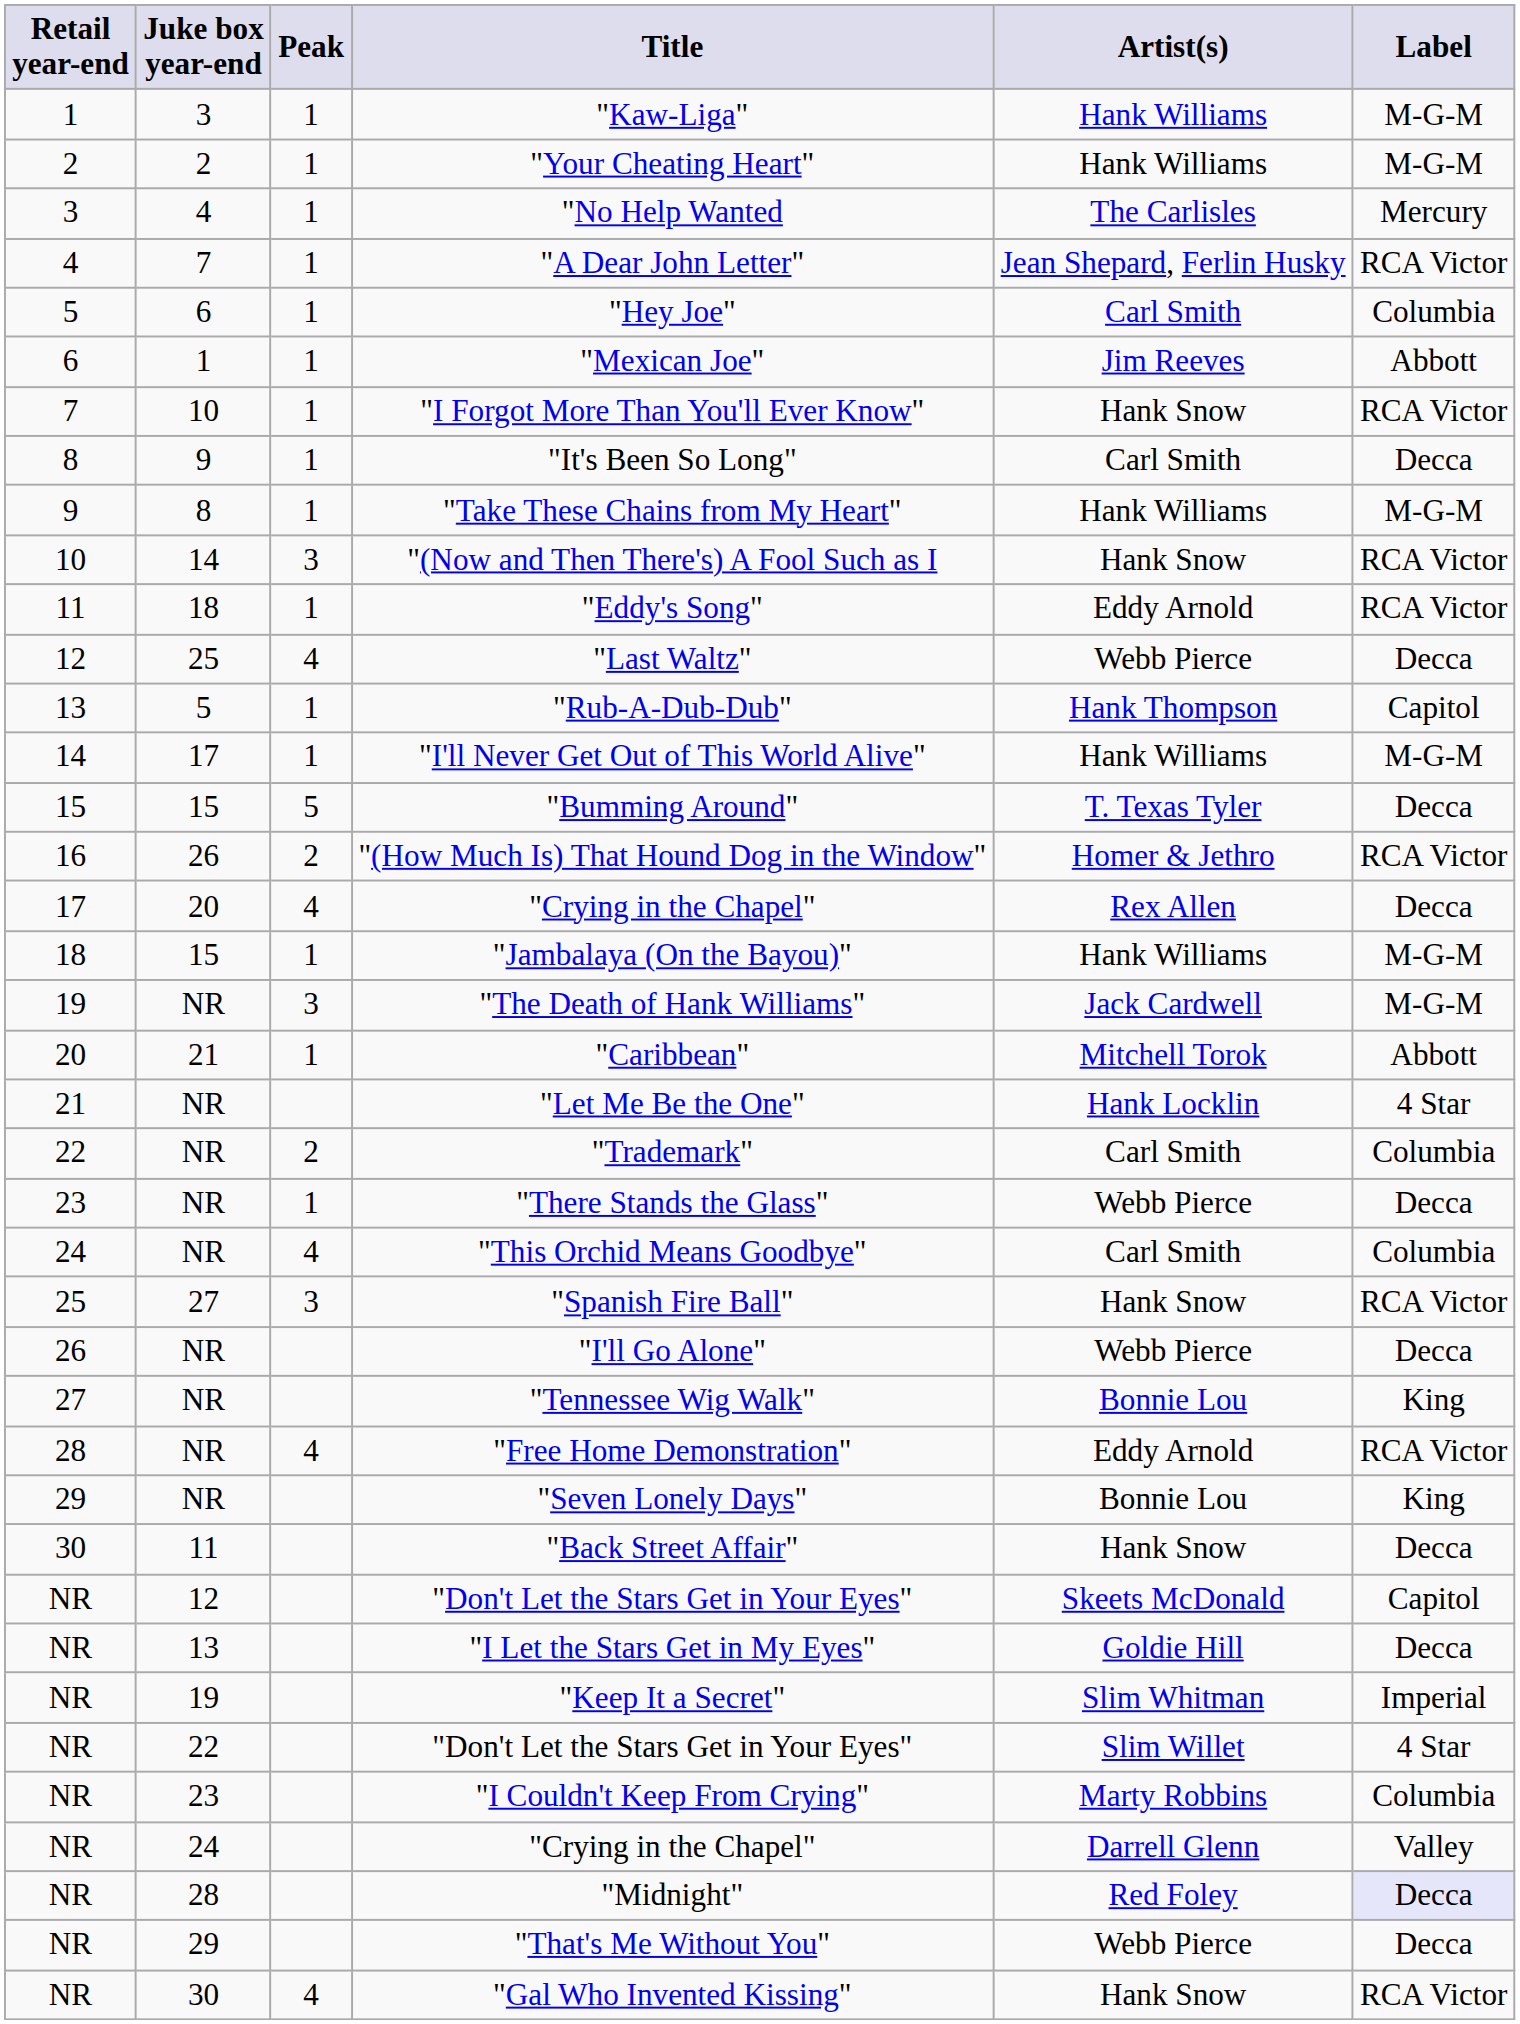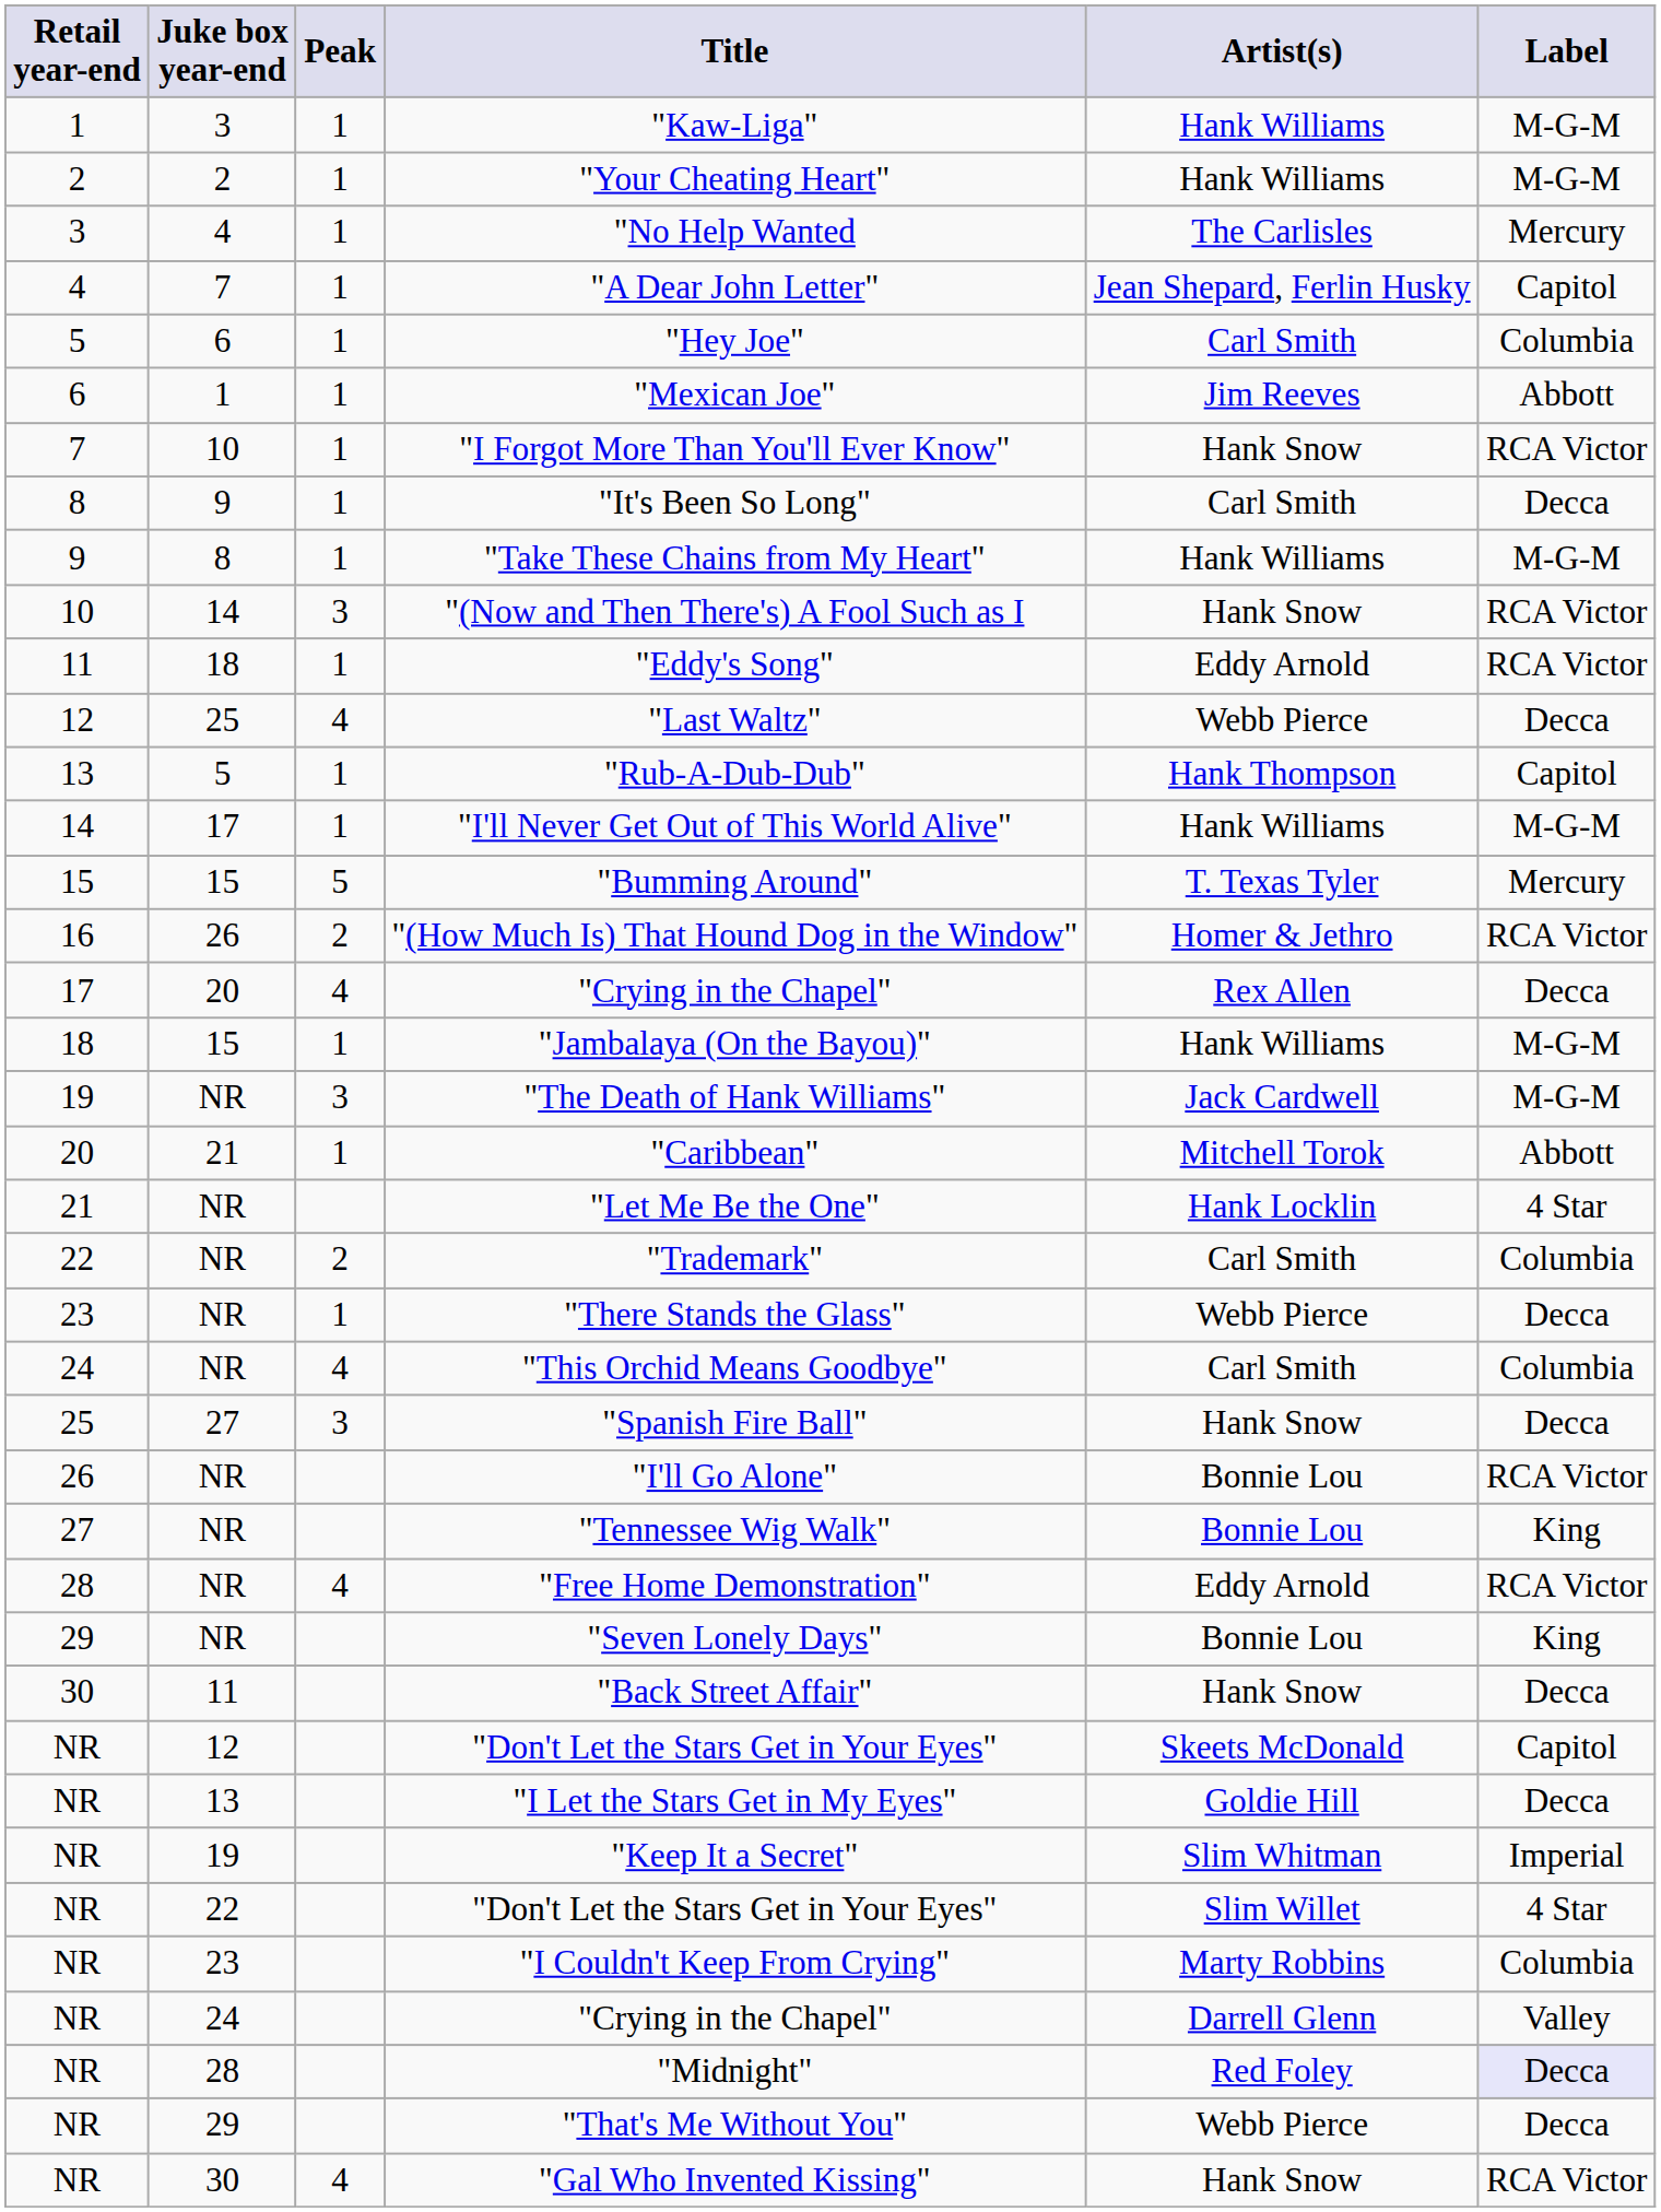"A Dear John Letter" | Label: RCA Victor -> Capitol
"Bumming Around" | Label: Decca -> Mercury
"Spanish Fire Ball" | Label: RCA Victor -> Decca
"I'll Go Alone" | Artist(s): Webb Pierce -> Bonnie Lou
"I'll Go Alone" | Label: Decca -> RCA Victor
